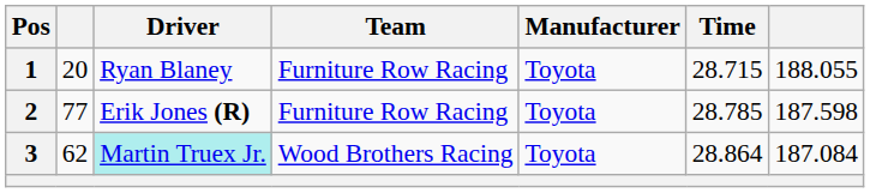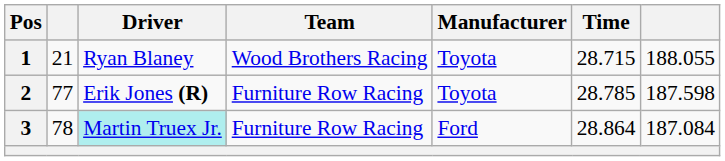1 | column 2: 20 -> 21
1 | Team: Furniture Row Racing -> Wood Brothers Racing
3 | column 2: 62 -> 78
3 | Team: Wood Brothers Racing -> Furniture Row Racing
3 | Manufacturer: Toyota -> Ford
